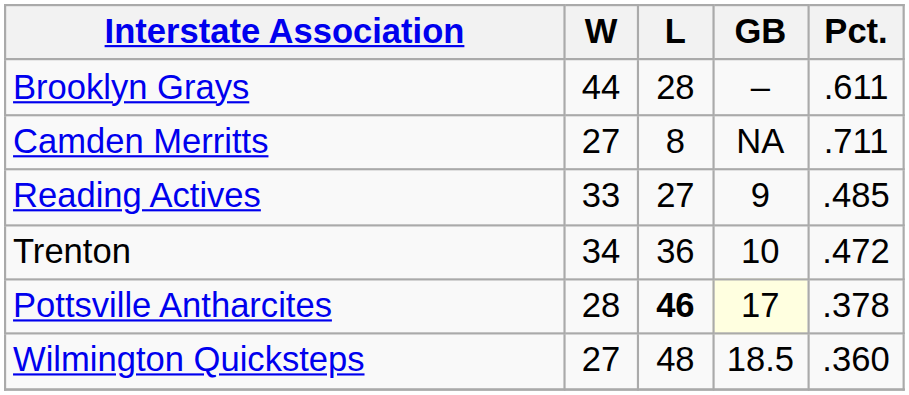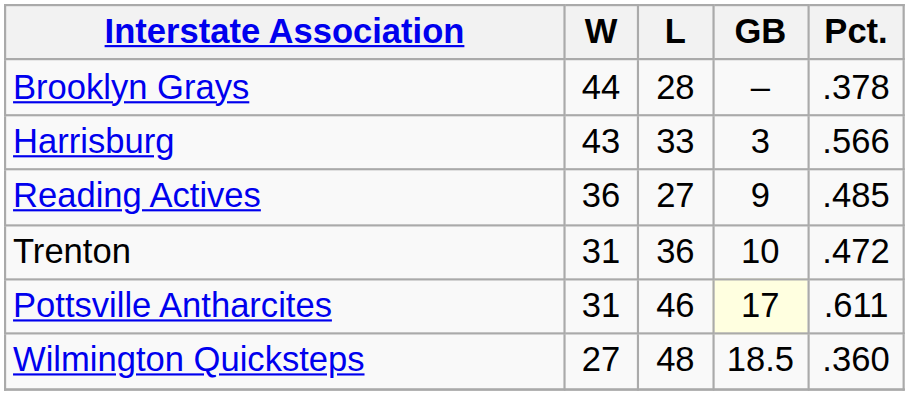Brooklyn Grays | Pct.: .611 -> .378
- row: Camden Merritts | 27 | 8 | NA | .711
+ row: Harrisburg | 43 | 33 | 3 | .566
Reading Actives | W: 33 -> 36
Trenton | W: 34 -> 31
Pottsville Antharcites | W: 28 -> 31
Pottsville Antharcites | L: bold -> normal
Pottsville Antharcites | Pct.: .378 -> .611
